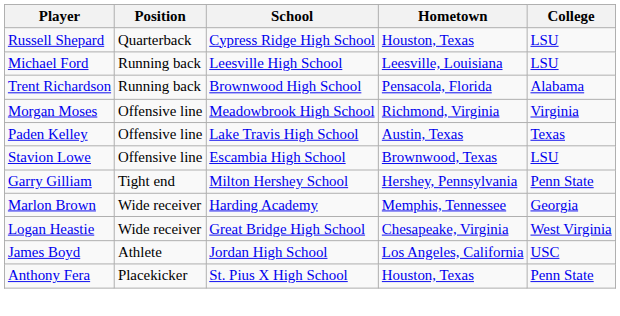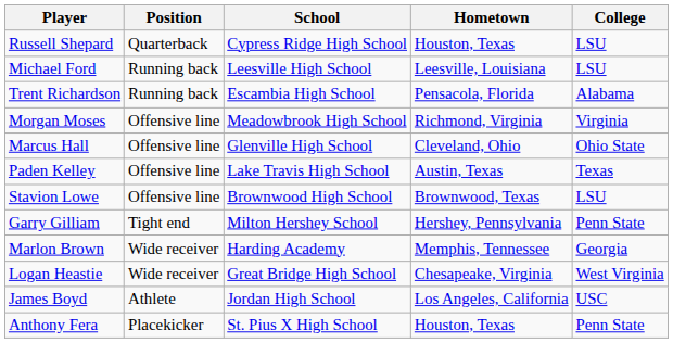Trent Richardson | School: Brownwood High School -> Escambia High School
+ row: Marcus Hall | Offensive line | Glenville High School | Cleveland, Ohio | Ohio State
Stavion Lowe | School: Escambia High School -> Brownwood High School
